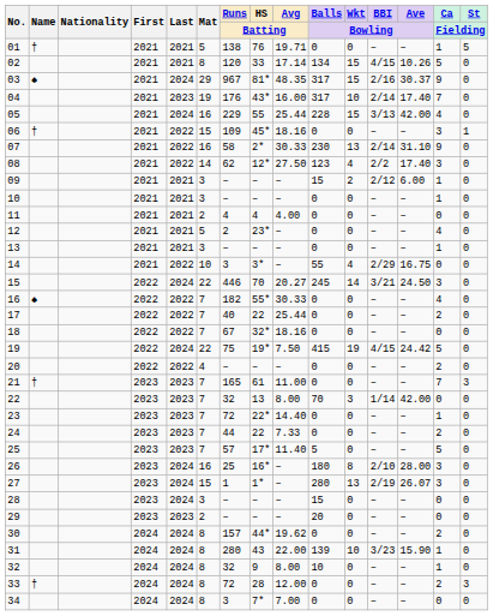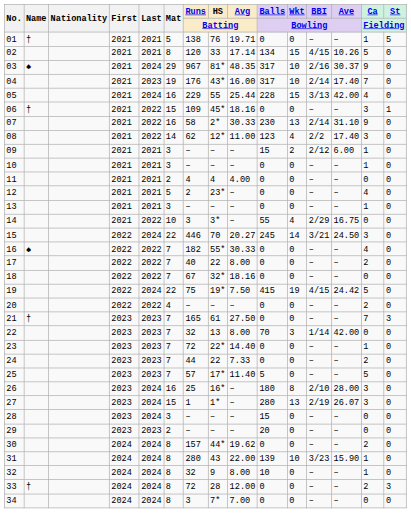03 | Wkt / Bowling: 15 -> 10
08 | Avg / Batting: 27.50 -> 11.00
17 | Avg / Batting: 25.44 -> 8.00
21 | Avg / Batting: 11.00 -> 27.50
